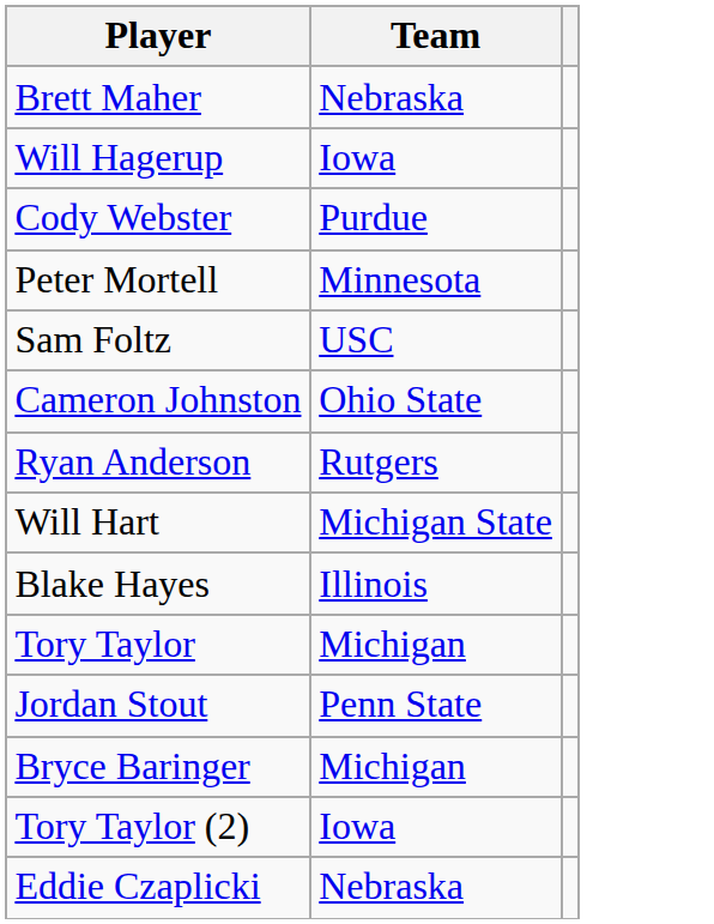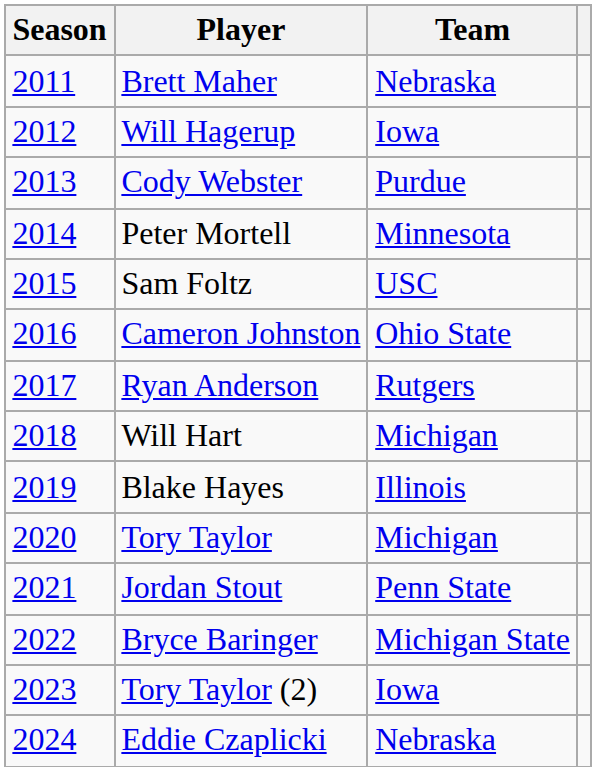+ column: Season | 2011 | 2012 | 2013 | 2014 | 2015 | 2016 | 2017 | 2018 | 2019 | 2020 | 2021 | 2022 | 2023 | 2024
Will Hart | Team: Michigan State -> Michigan
Bryce Baringer | Team: Michigan -> Michigan State
